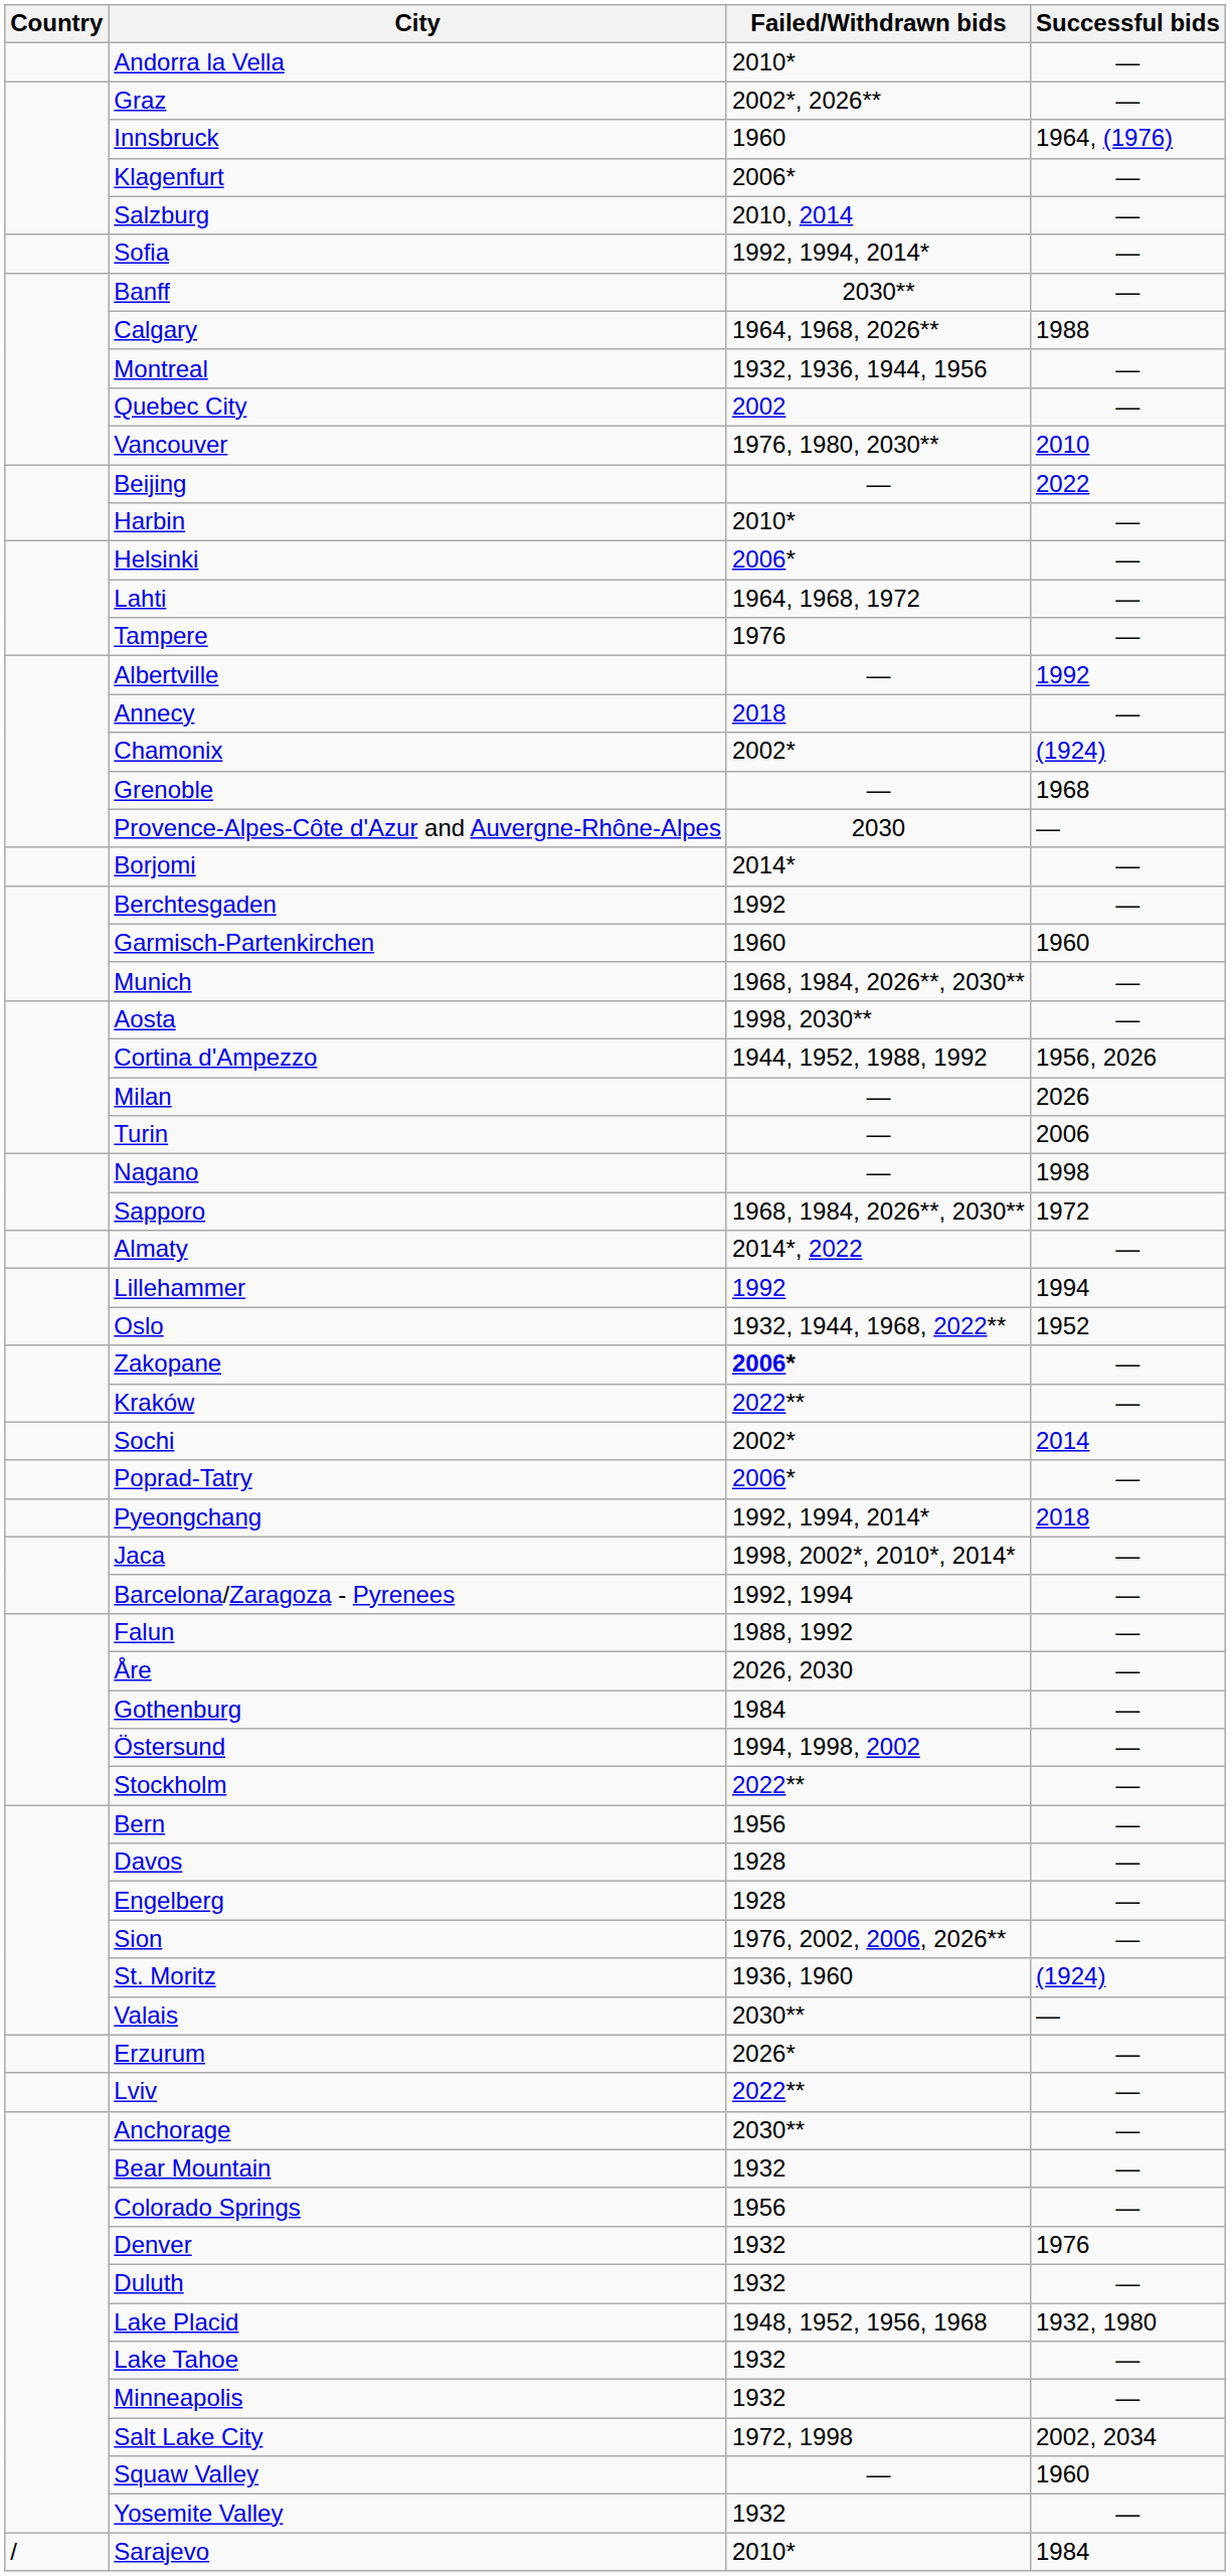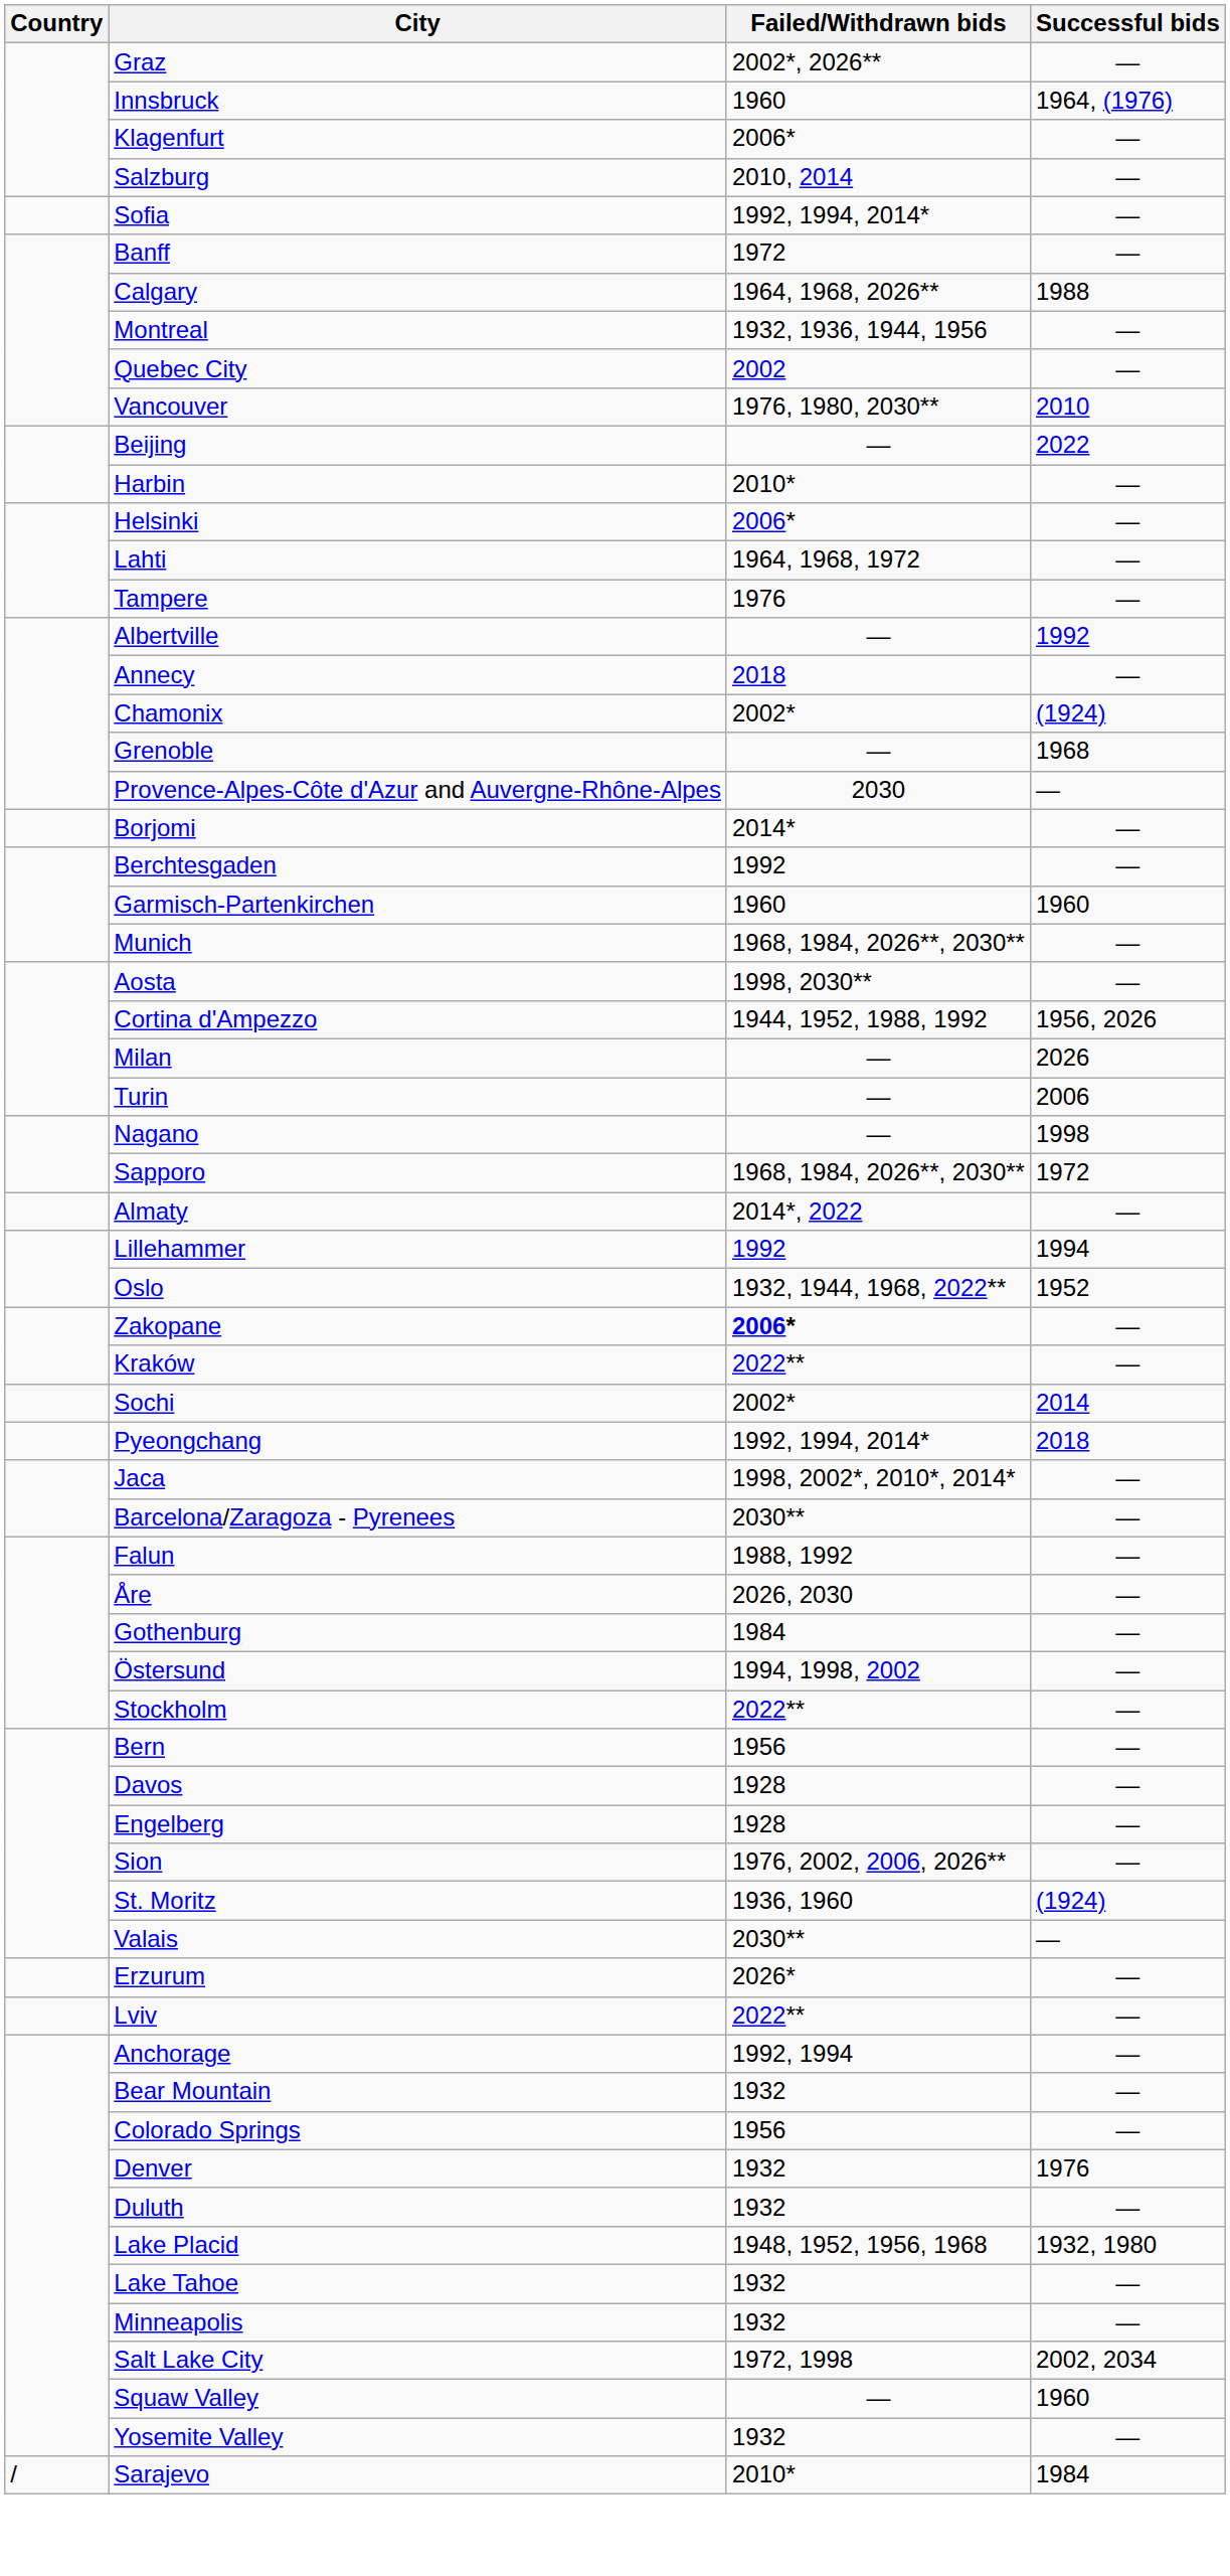- row: Andorra la Vella | 2010* | —
Banff | Failed/Withdrawn bids: 2030** -> 1972
- row: Poprad-Tatry | 2006* | —
Barcelona/Zaragoza - Pyrenees | Failed/Withdrawn bids: 1992, 1994 -> 2030**
Anchorage | Failed/Withdrawn bids: 2030** -> 1992, 1994
